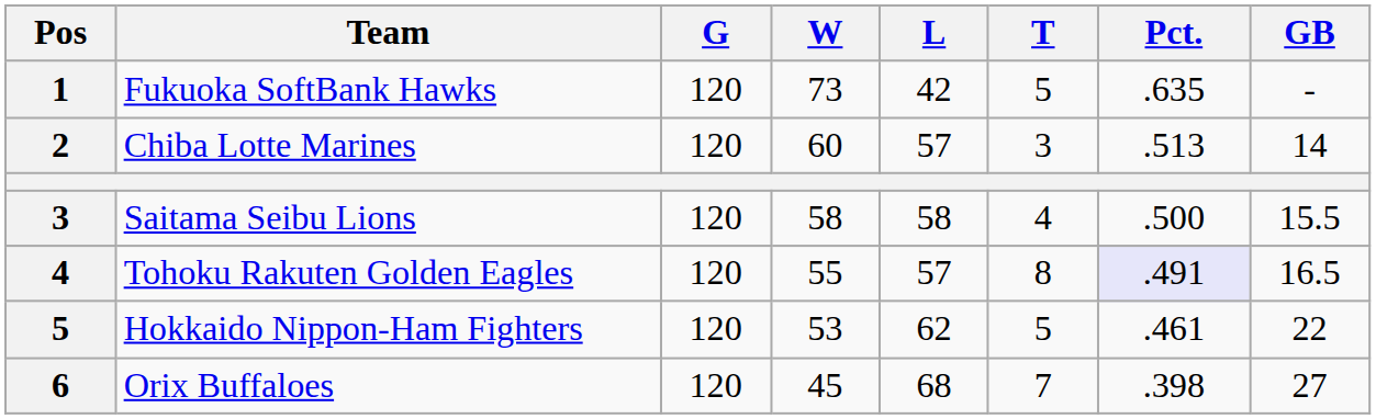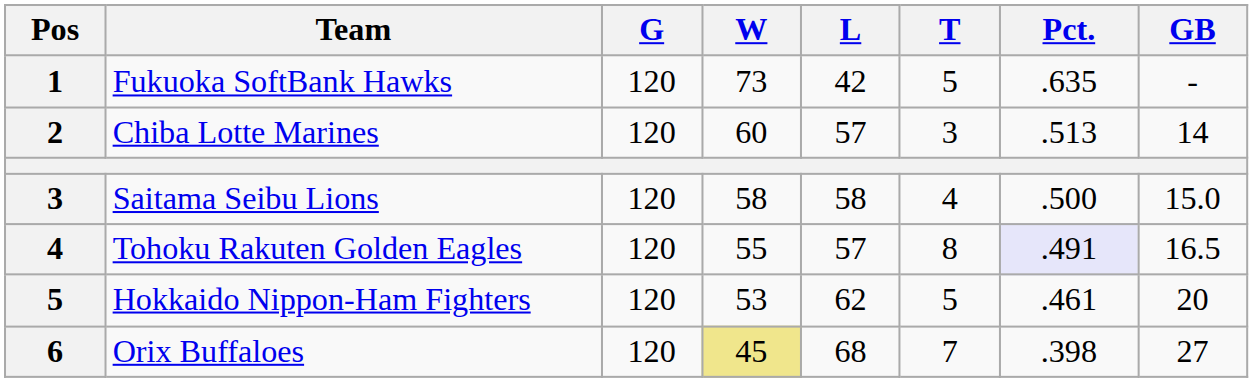Saitama Seibu Lions | GB: 15.5 -> 15.0
Hokkaido Nippon-Ham Fighters | GB: 22 -> 20
Orix Buffaloes | W: no background -> khaki background
